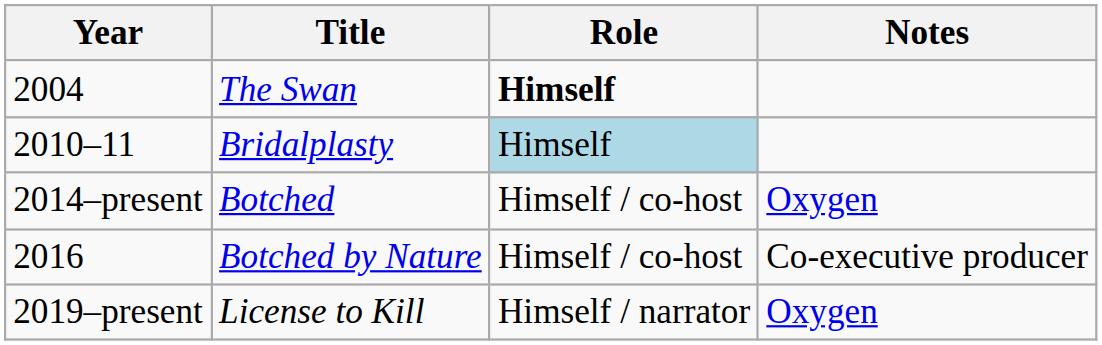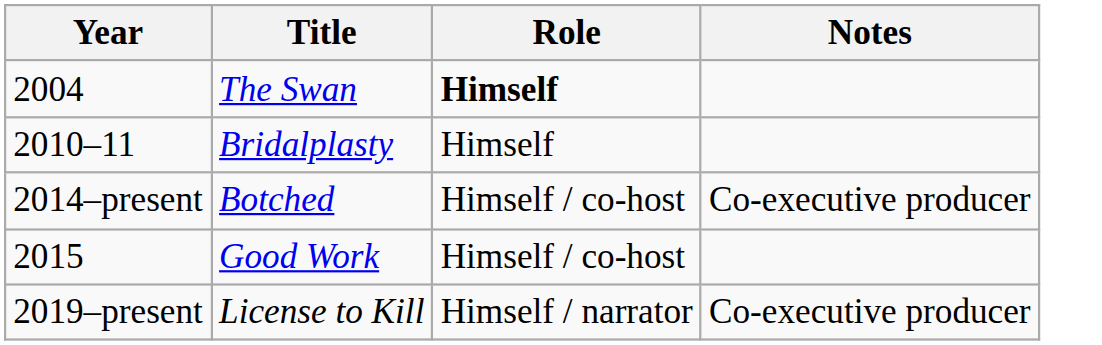Bridalplasty | Role: lightblue background -> no background
Botched | Notes: Oxygen -> Co-executive producer
+ row: 2015 | Good Work | Himself / co-host
- row: 2016 | Botched by Nature | Himself / co-host | Co-executive producer
License to Kill | Notes: Oxygen -> Co-executive producer
